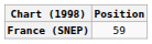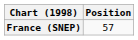France (SNEP) | Position: 59 -> 57
